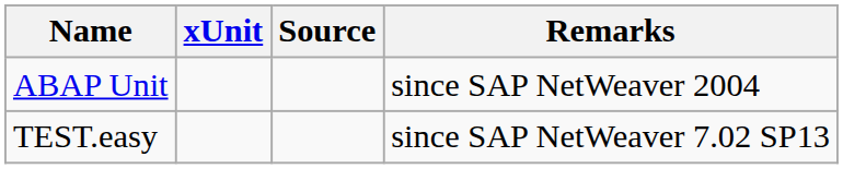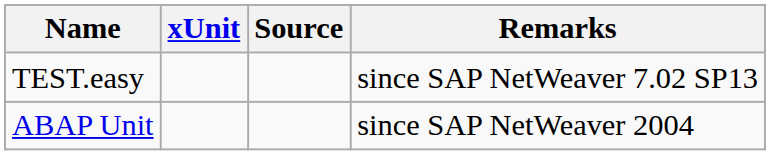rows swapped: ABAP Unit <-> TEST.easy
